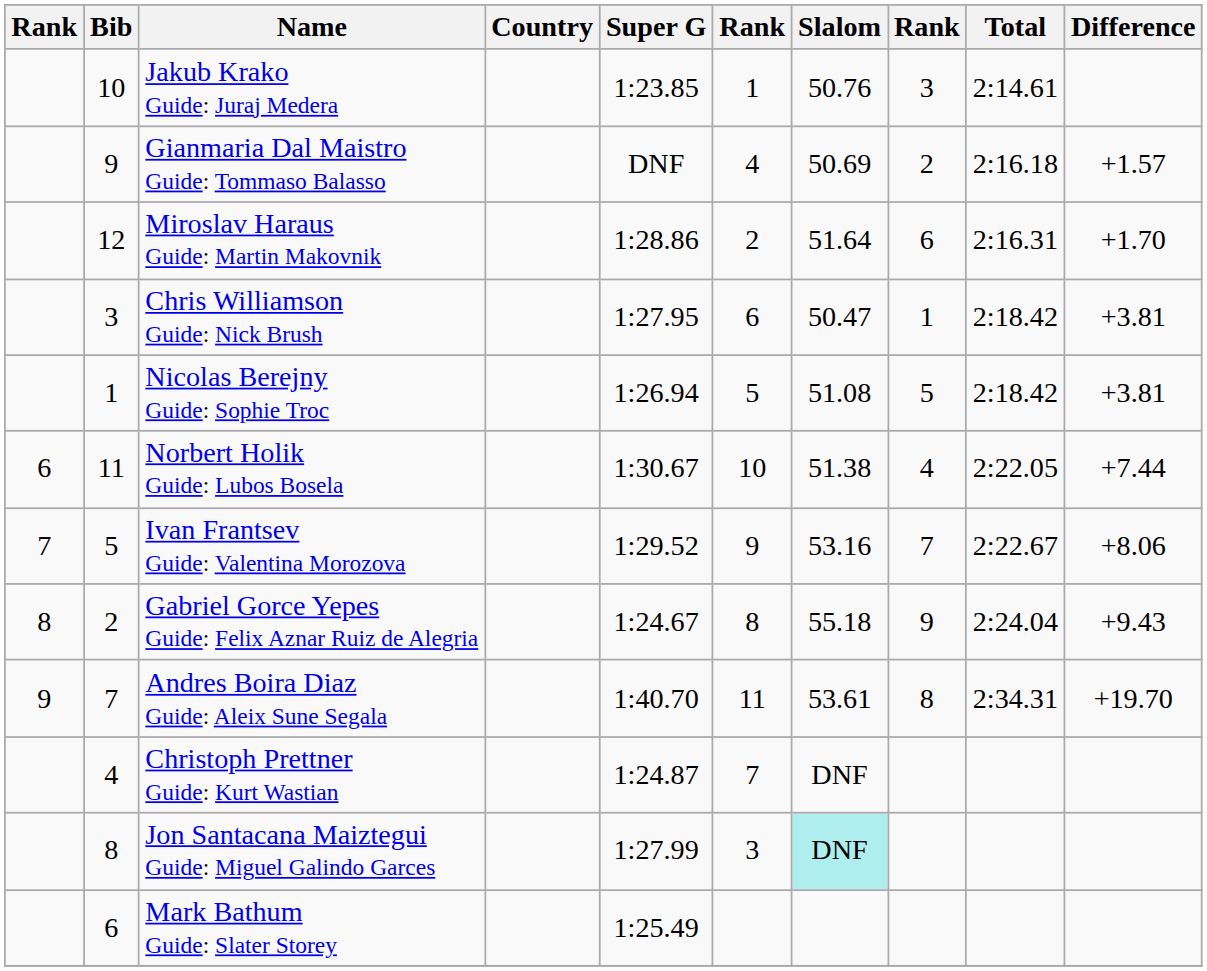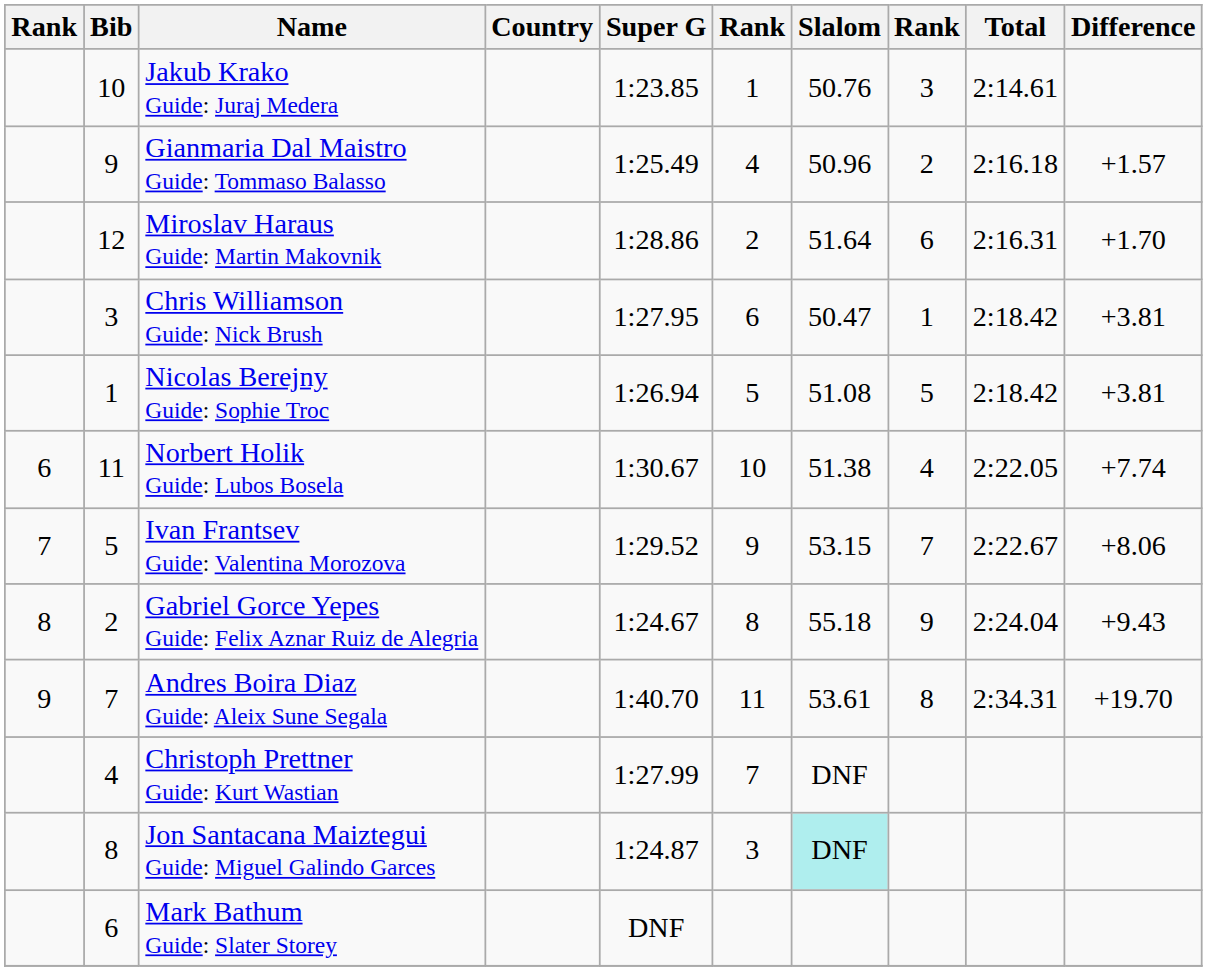Gianmaria Dal Maistro Guide: Tommaso Balasso | Super G: DNF -> 1:25.49
Gianmaria Dal Maistro Guide: Tommaso Balasso | Slalom: 50.69 -> 50.96
Norbert Holik Guide: Lubos Bosela | Difference: +7.44 -> +7.74
Ivan Frantsev Guide: Valentina Morozova | Slalom: 53.16 -> 53.15
Christoph Prettner Guide: Kurt Wastian | Super G: 1:24.87 -> 1:27.99
Jon Santacana Maiztegui Guide: Miguel Galindo Garces | Super G: 1:27.99 -> 1:24.87
Mark Bathum Guide: Slater Storey | Super G: 1:25.49 -> DNF
